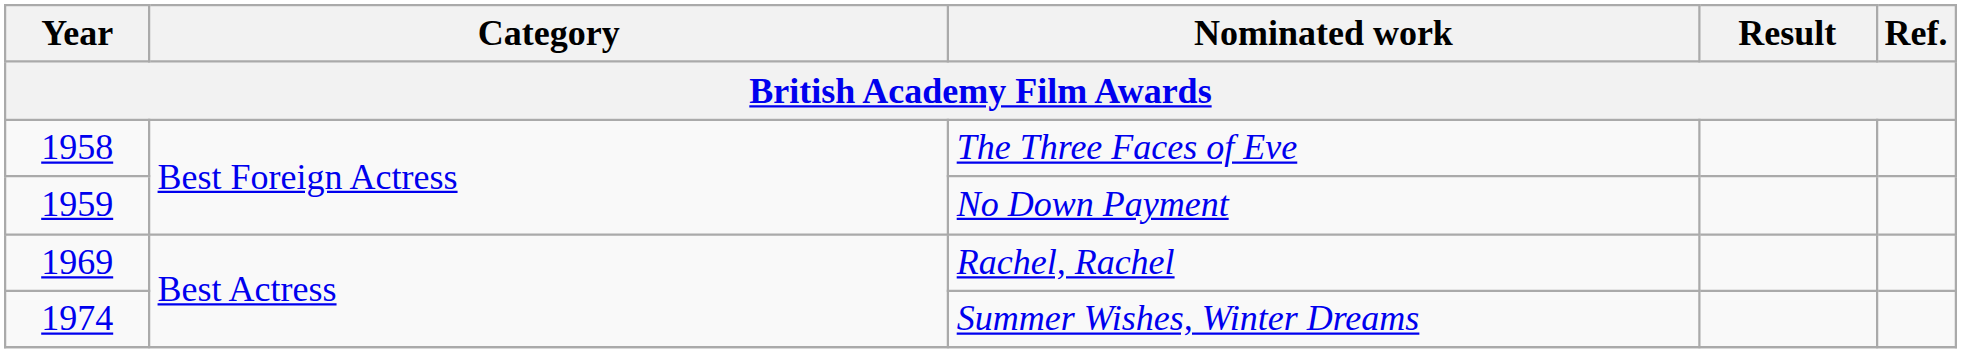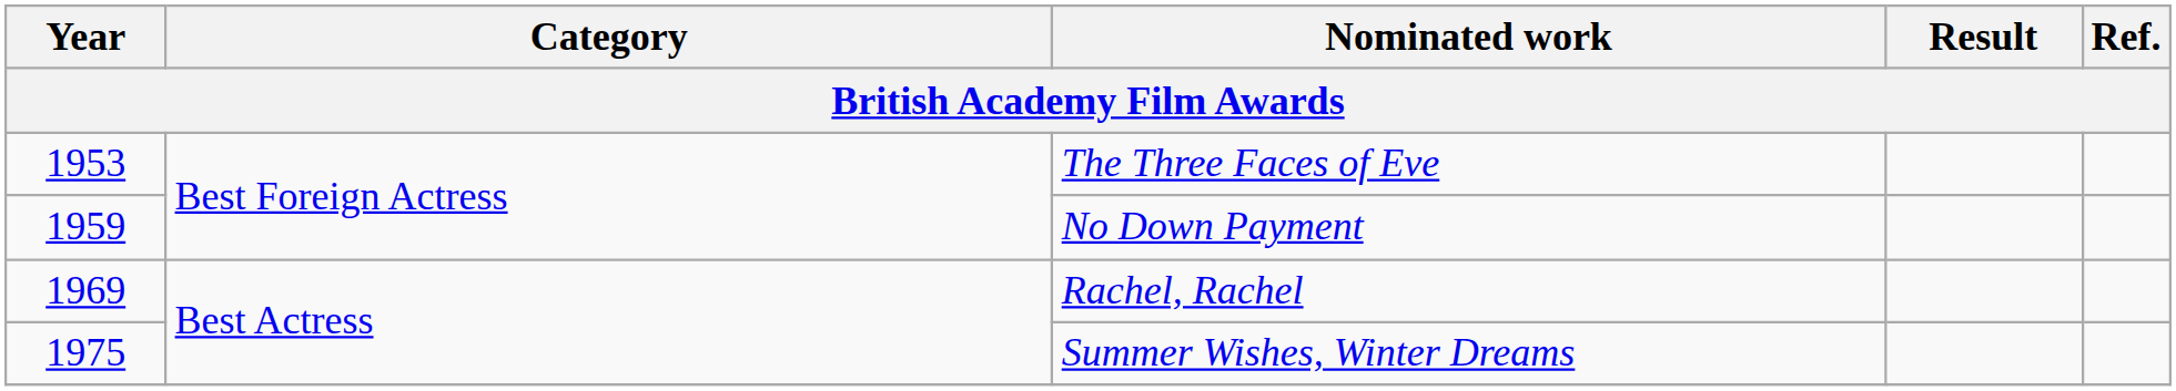The Three Faces of Eve | Year: 1958 -> 1953
Summer Wishes, Winter Dreams | Year: 1974 -> 1975
